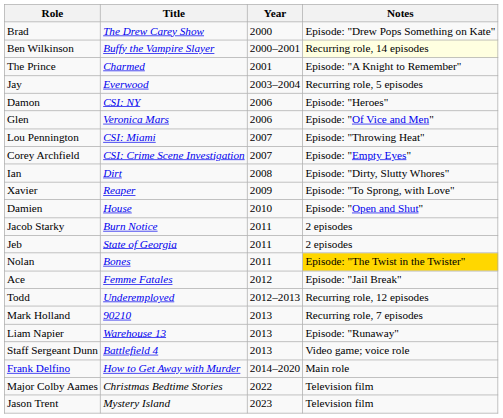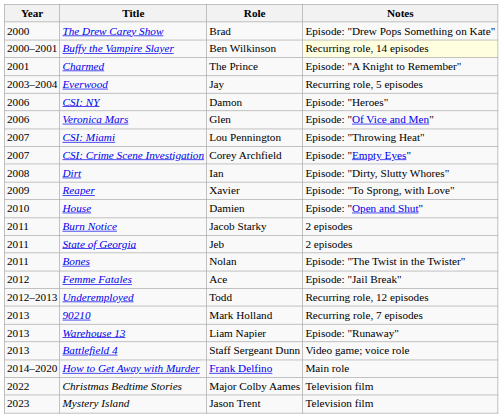columns swapped: Year <-> Role
Bones | Notes: gold background -> no background
